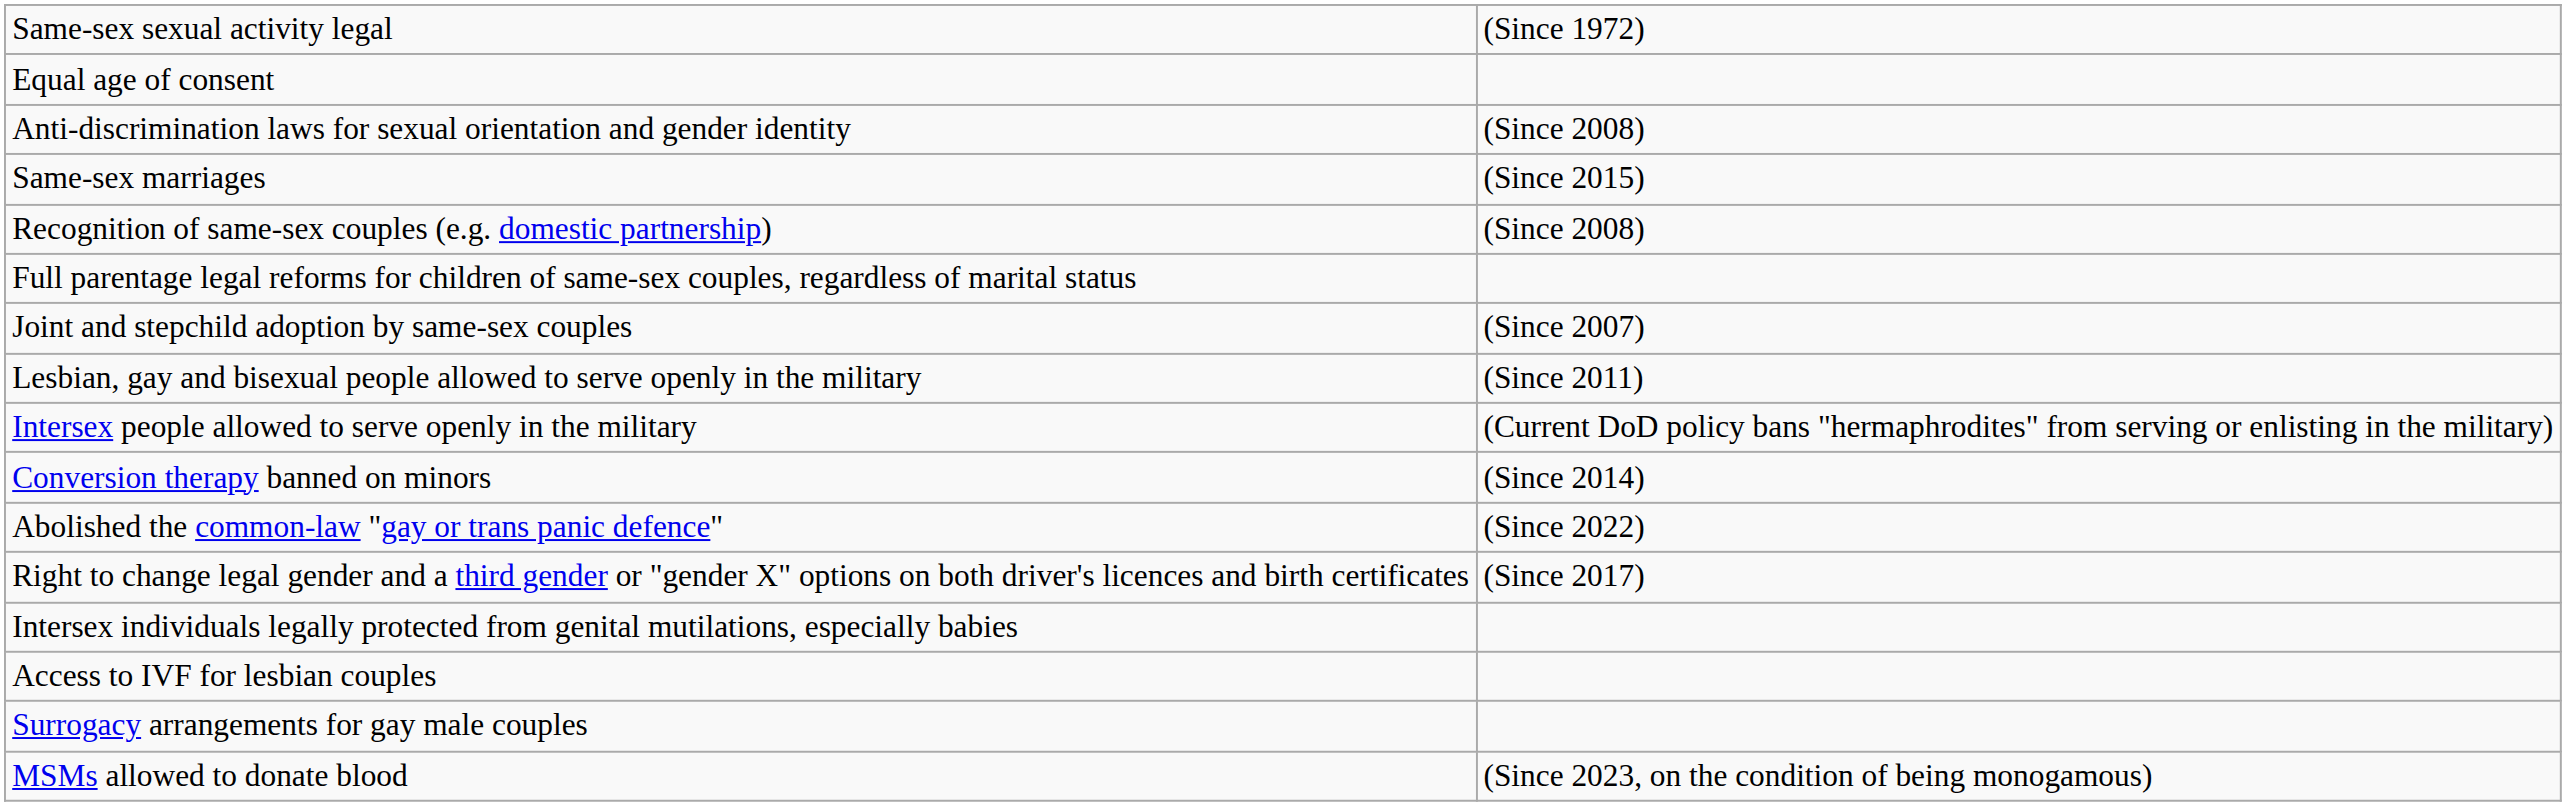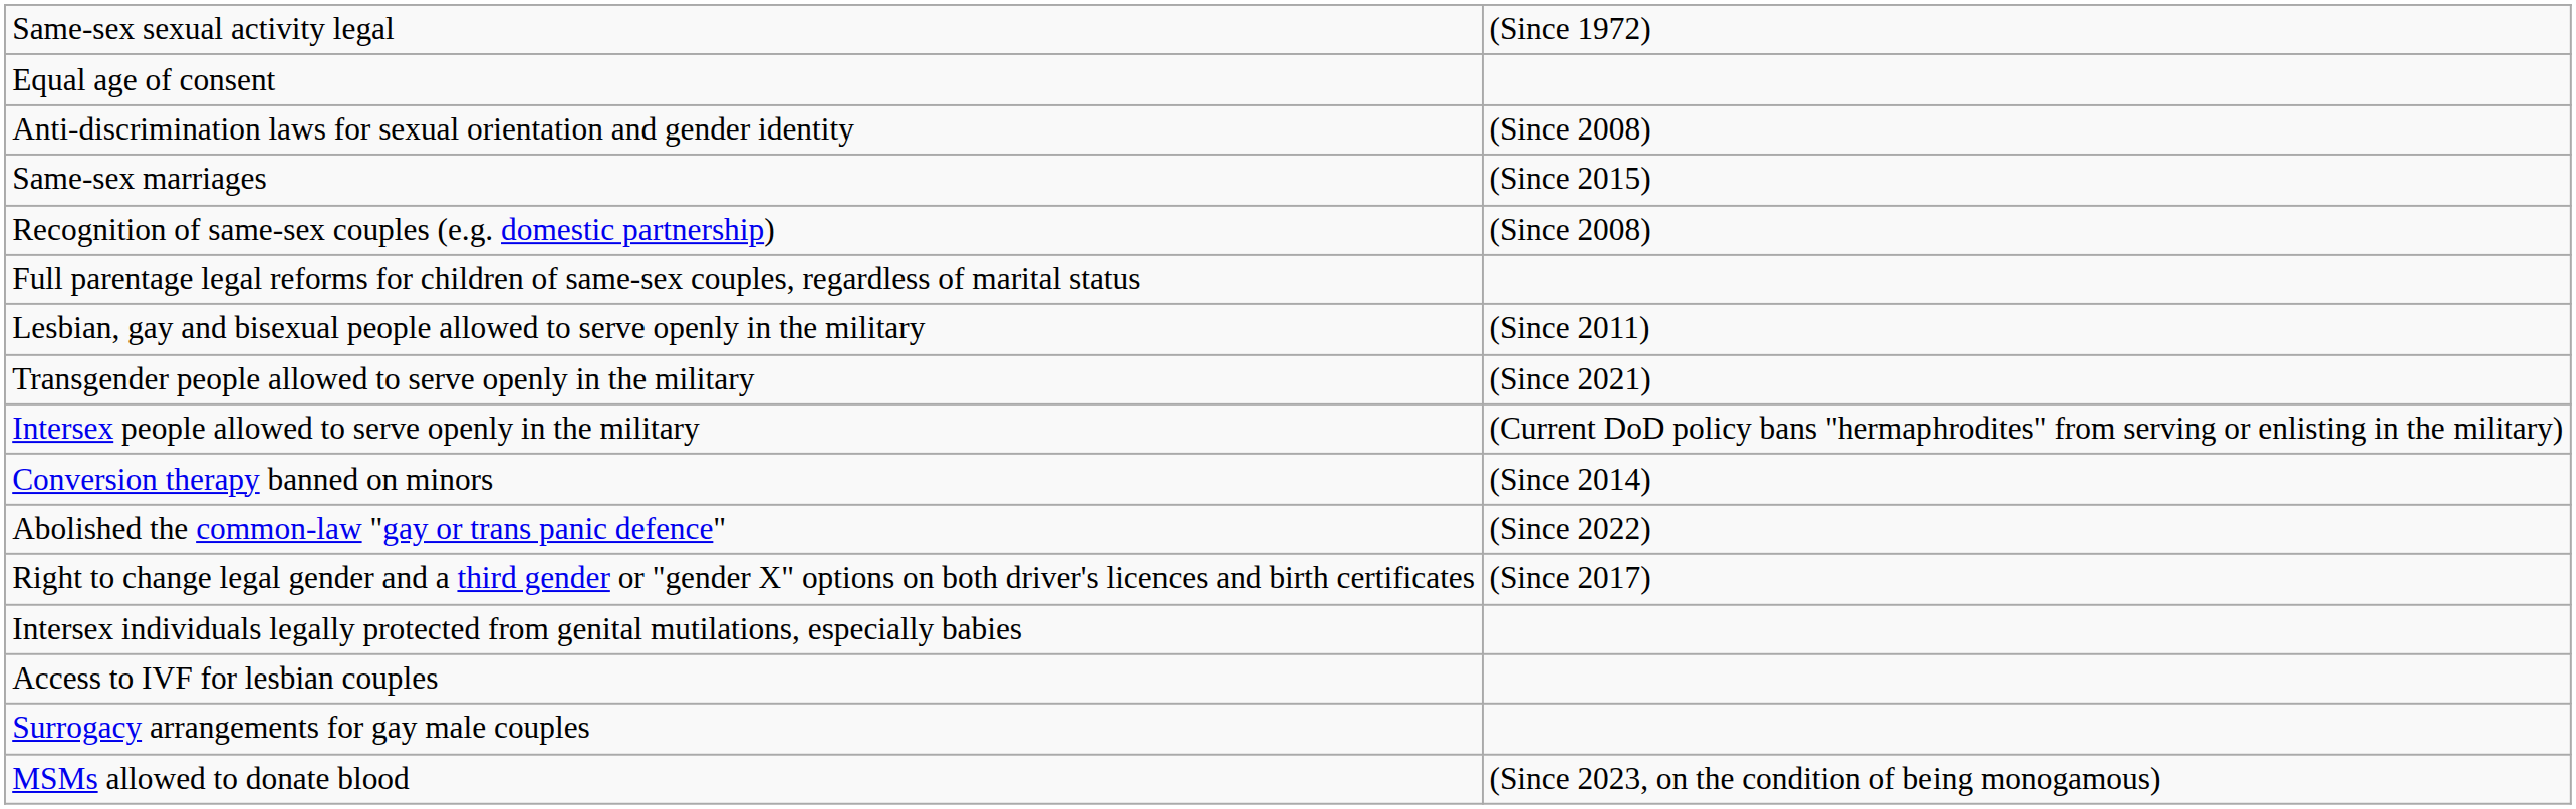- row: Joint and stepchild adoption by same-sex couples | (Since 2007)
+ row: Transgender people allowed to serve openly in the military | (Since 2021)
